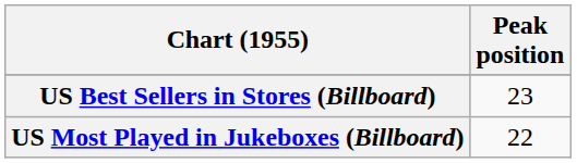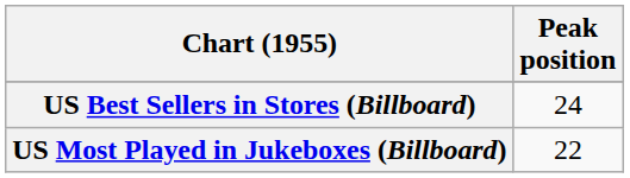US Best Sellers in Stores (Billboard) | Peak position: 23 -> 24
